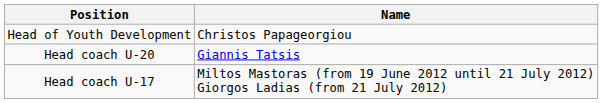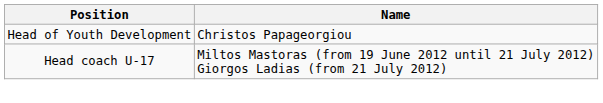- row: Head coach U-20 | Giannis Tatsis
